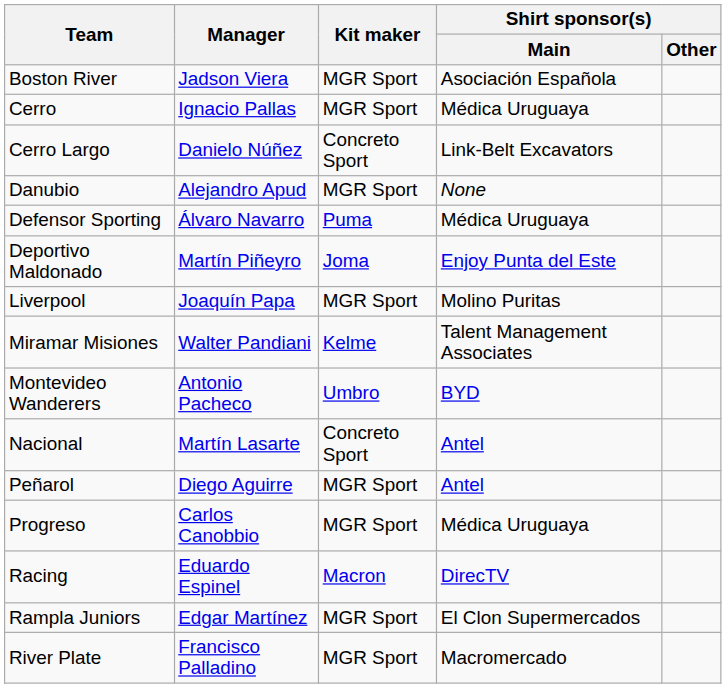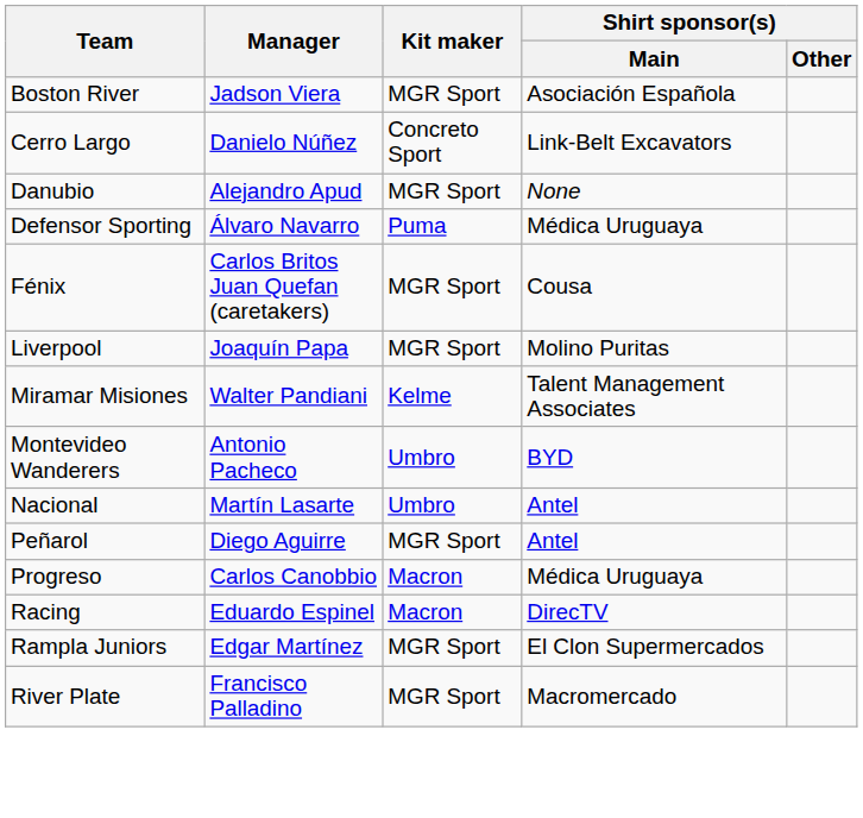- row: Cerro | Ignacio Pallas | MGR Sport | Médica Uruguaya
- row: Deportivo Maldonado | Martín Piñeyro | Joma | Enjoy Punta del Este
+ row: Fénix | Carlos Britos Juan Quefan (caretakers) | MGR Sport | Cousa
Nacional | Kit maker: Concreto Sport -> Umbro
Progreso | Kit maker: MGR Sport -> Macron
